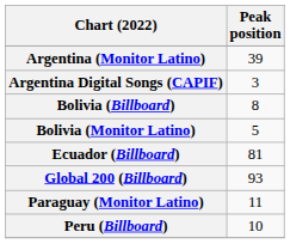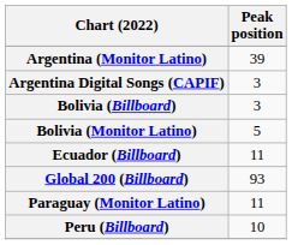Bolivia (Billboard) | Peak position: 8 -> 3
Ecuador (Billboard) | Peak position: 81 -> 11
